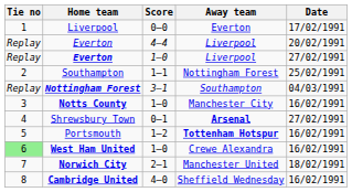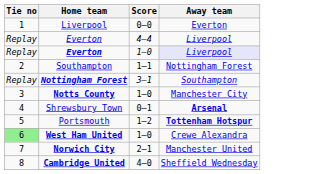- column: Date | 17/02/1991 | 20/02/1991 | 27/02/1991 | 25/02/1991 | 04/03/1991 | 16/02/1991 | 27/02/1991 | 16/02/1991 | 16/02/1991 | 18/02/1991 | 16/02/1991
Everton / 1–0 | Away team: no background -> lavender background
